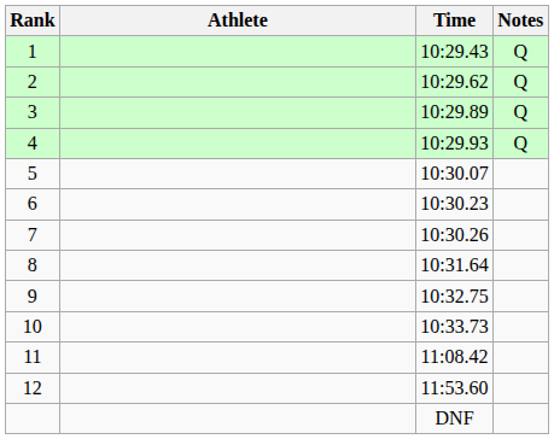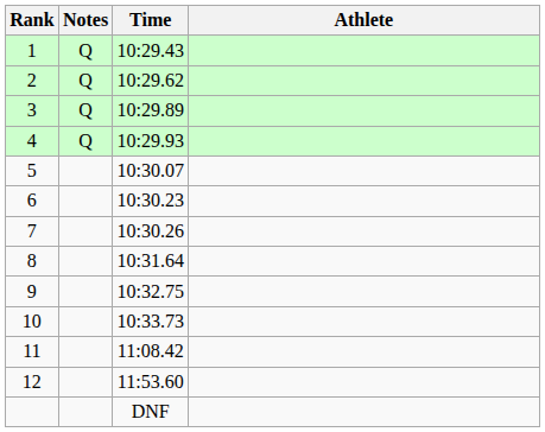columns swapped: Athlete <-> Notes
